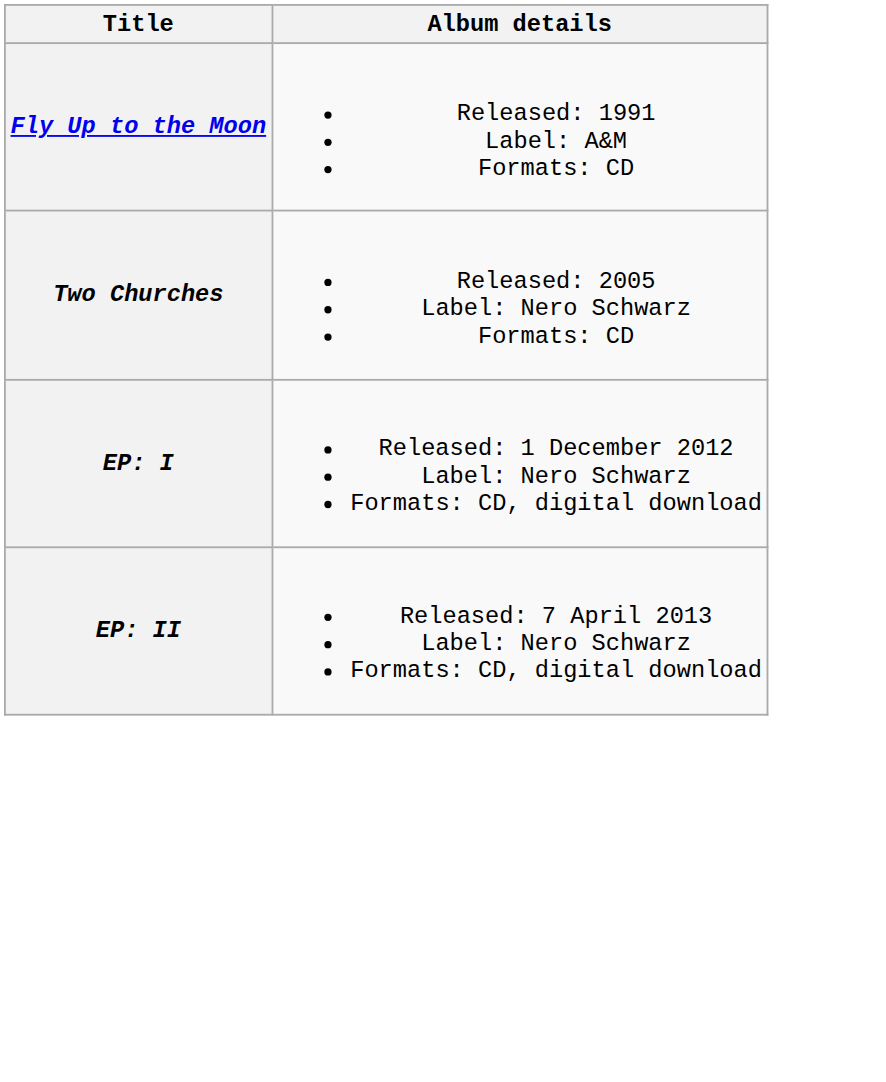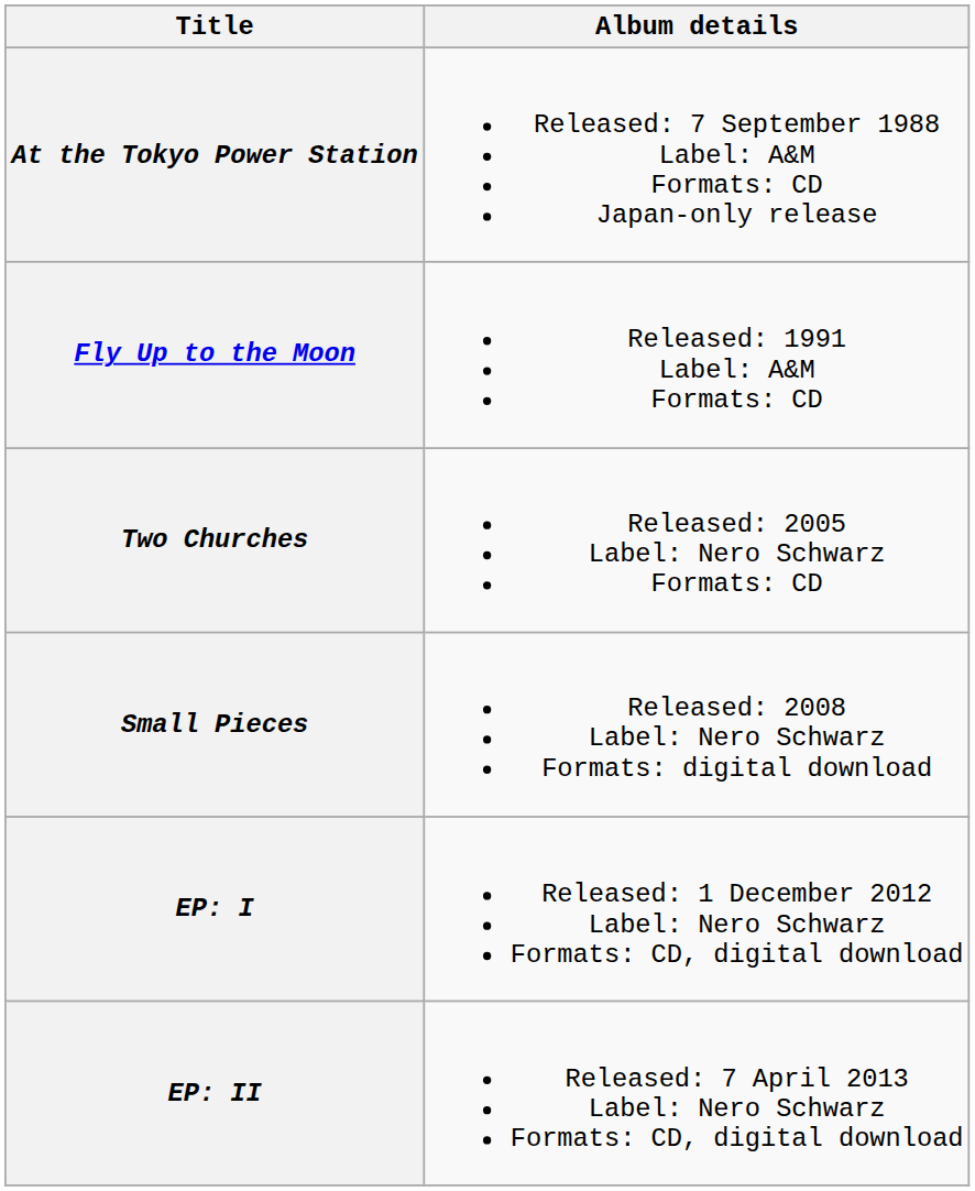+ row: At the Tokyo Power Station | Released: 7 September 1988 Label: A&M Formats: CD Japan-only release
+ row: Small Pieces | Released: 2008 Label: Nero Schwarz Formats: digital download
